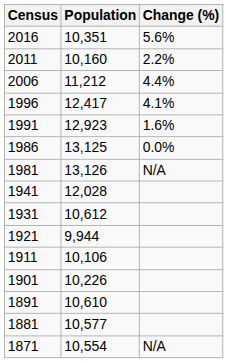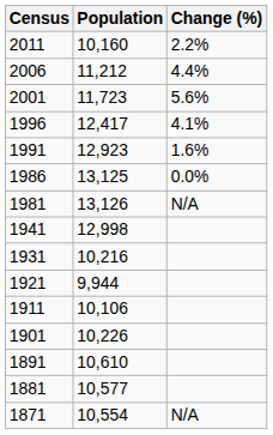- row: 2016 | 10,351 | 5.6%
+ row: 2001 | 11,723 | 5.6%
1941 | Population: 12,028 -> 12,998
1931 | Population: 10,612 -> 10,216
